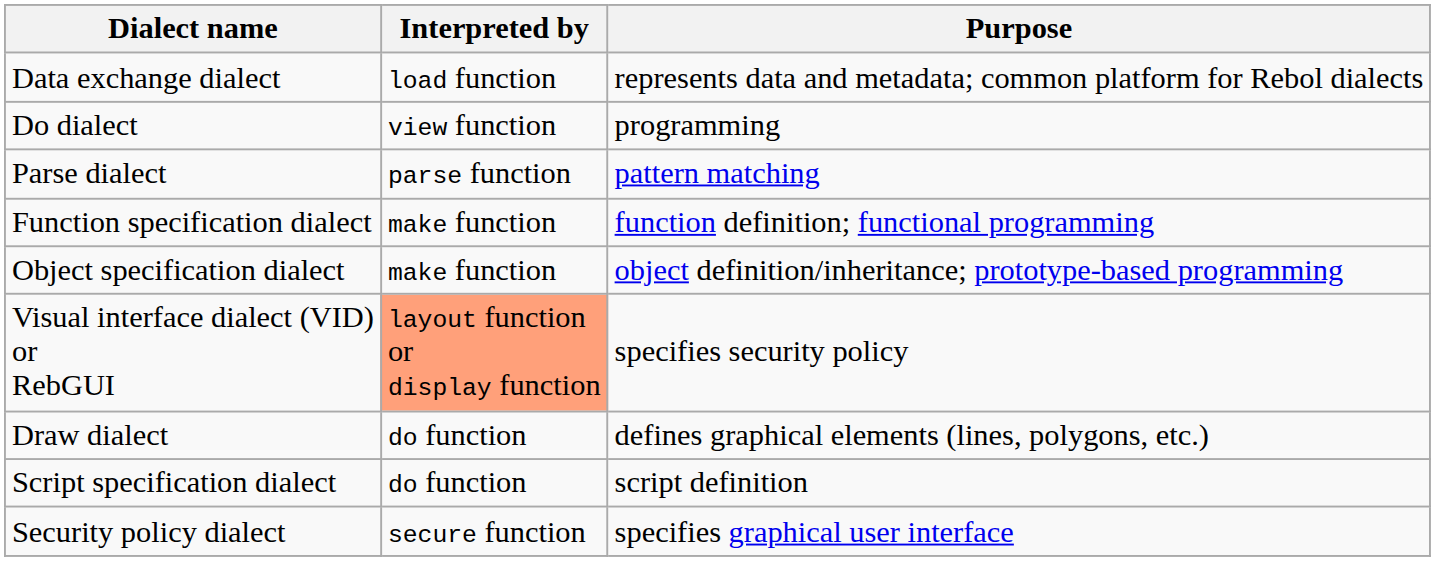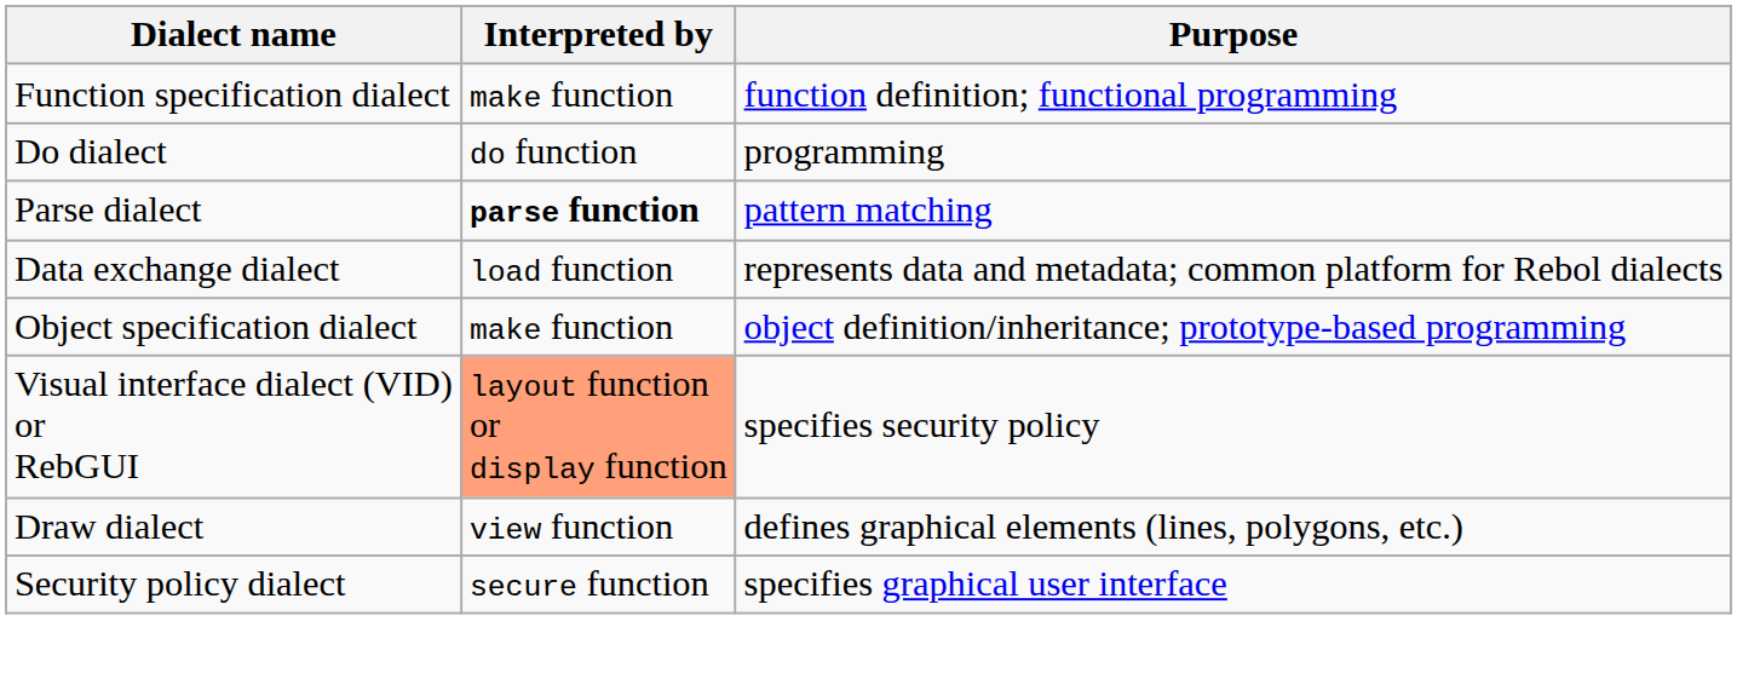rows swapped: Data exchange dialect <-> Function specification dialect
Do dialect | Interpreted by: view function -> do function
Parse dialect | Interpreted by: normal -> bold
Draw dialect | Interpreted by: do function -> view function
- row: Script specification dialect | do function | script definition
